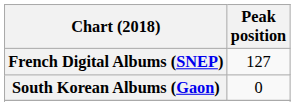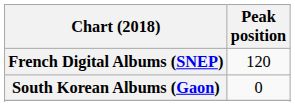French Digital Albums (SNEP) | Peak position: 127 -> 120
